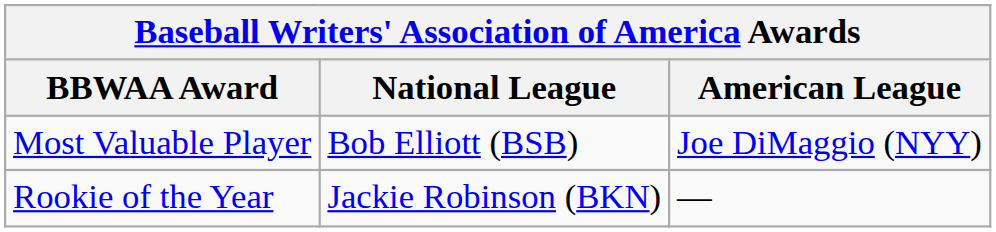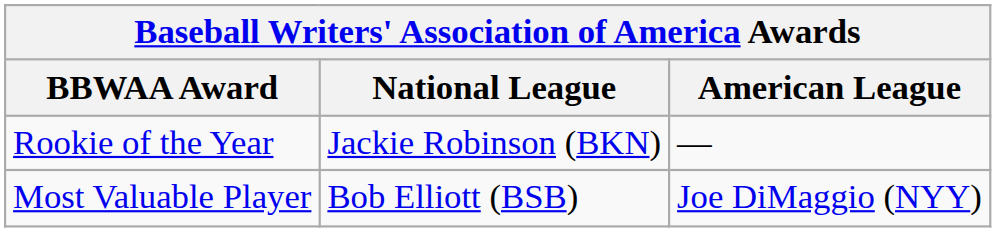rows swapped: Rookie of the Year <-> Most Valuable Player
